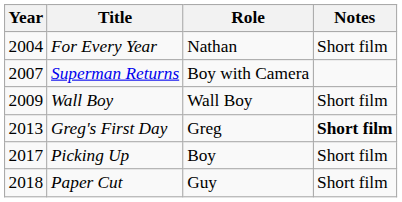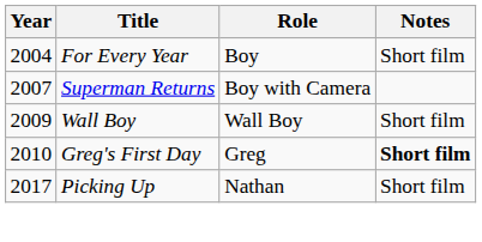For Every Year | Role: Nathan -> Boy
Greg's First Day | Year: 2013 -> 2010
Picking Up | Role: Boy -> Nathan
- row: 2018 | Paper Cut | Guy | Short film
